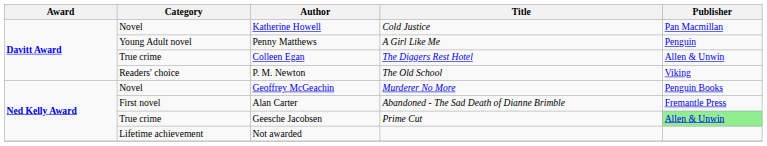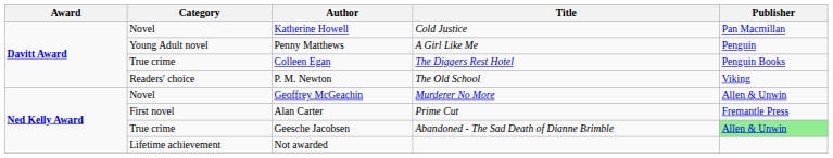Colleen Egan | Publisher: Allen & Unwin -> Penguin Books
Geoffrey McGeachin | Publisher: Penguin Books -> Allen & Unwin
Alan Carter | Title: Abandoned - The Sad Death of Dianne Brimble -> Prime Cut
Geesche Jacobsen | Title: Prime Cut -> Abandoned - The Sad Death of Dianne Brimble
